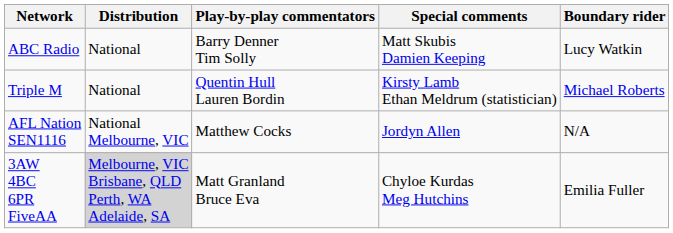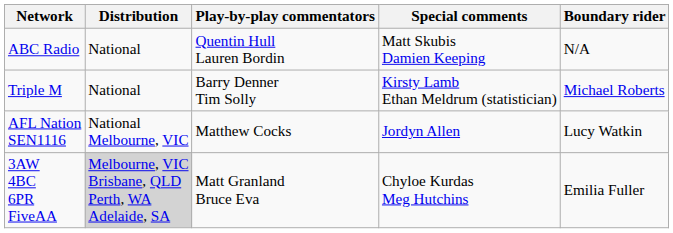ABC Radio | Play-by-play commentators: Barry Denner Tim Solly -> Quentin Hull Lauren Bordin
ABC Radio | Boundary rider: Lucy Watkin -> N/A
Triple M | Play-by-play commentators: Quentin Hull Lauren Bordin -> Barry Denner Tim Solly
AFL Nation SEN1116 | Boundary rider: N/A -> Lucy Watkin
